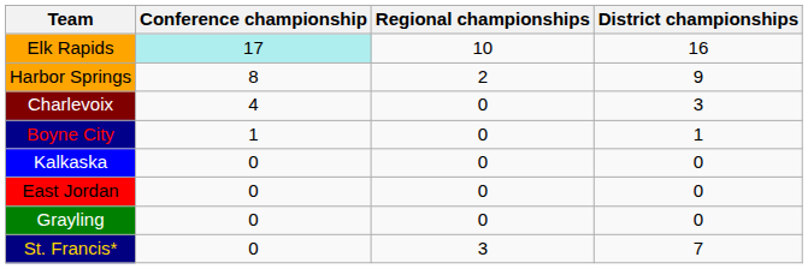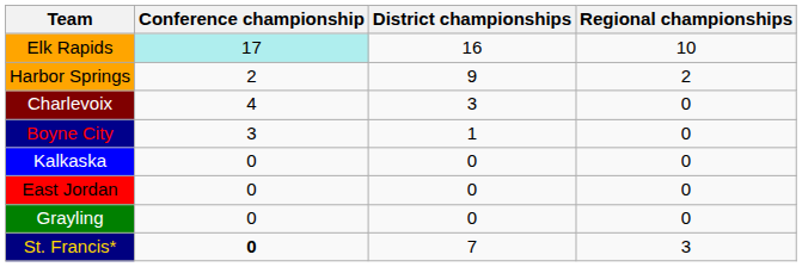columns swapped: District championships <-> Regional championships
Harbor Springs | Conference championship: 8 -> 2
Boyne City | Conference championship: 1 -> 3
St. Francis* | Conference championship: normal -> bold
